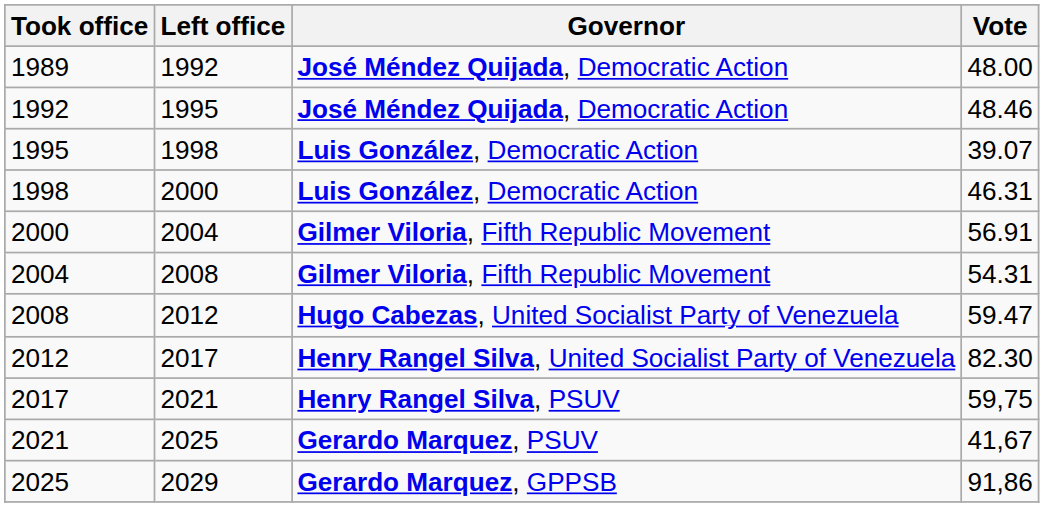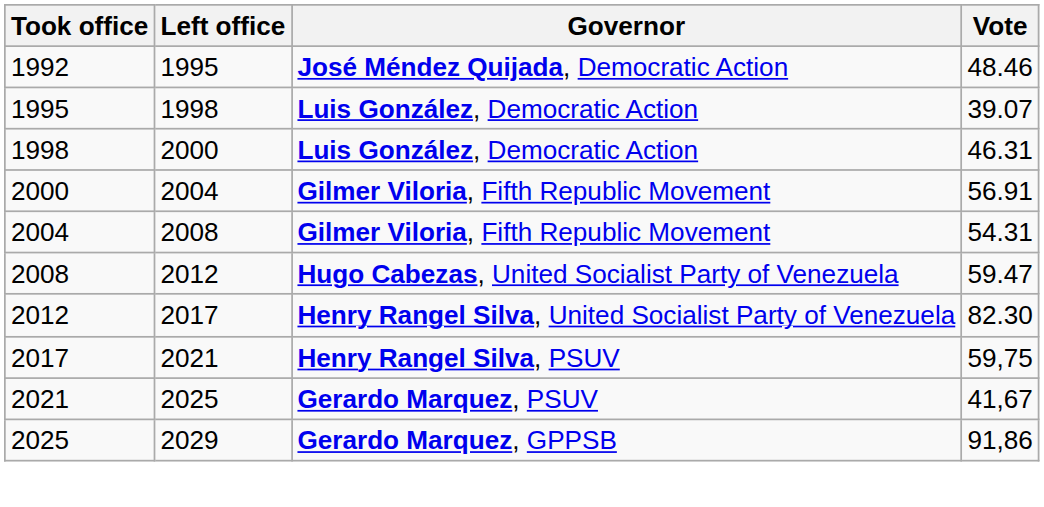- row: 1989 | 1992 | José Méndez Quijada, Democratic Action | 48.00
